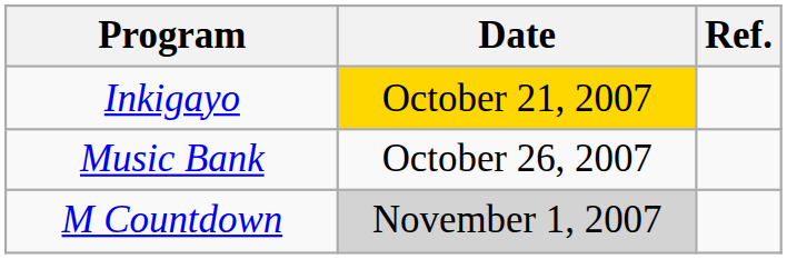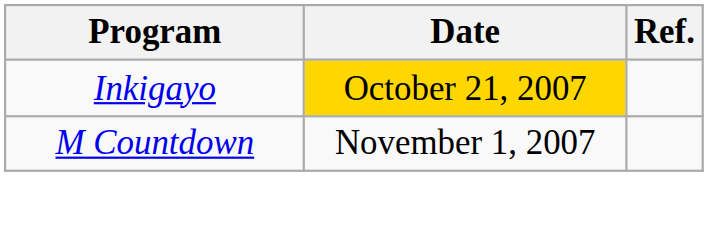- row: Music Bank | October 26, 2007
M Countdown | Date: lightgrey background -> no background
